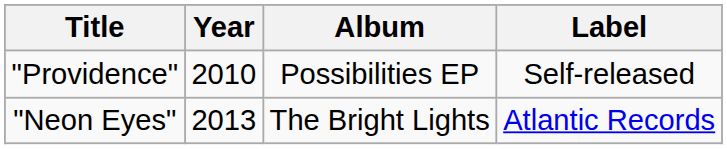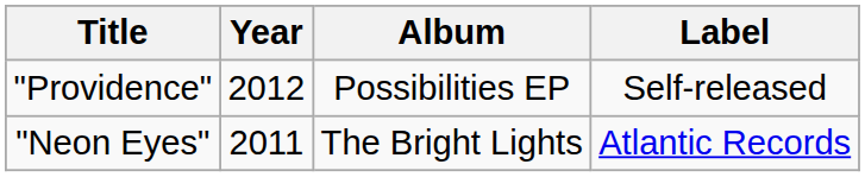"Providence" | Year: 2010 -> 2012
"Neon Eyes" | Year: 2013 -> 2011
